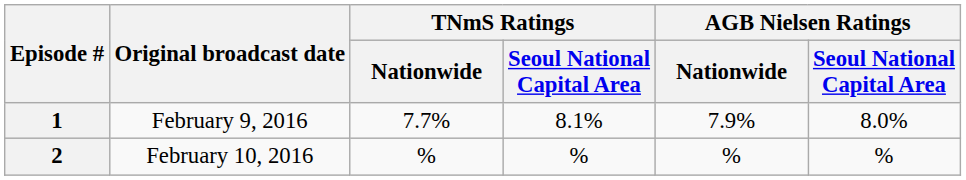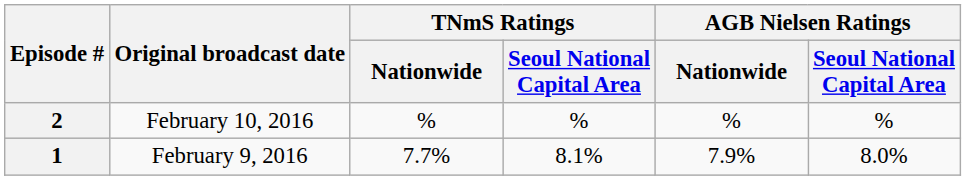rows swapped: 1 <-> 2
